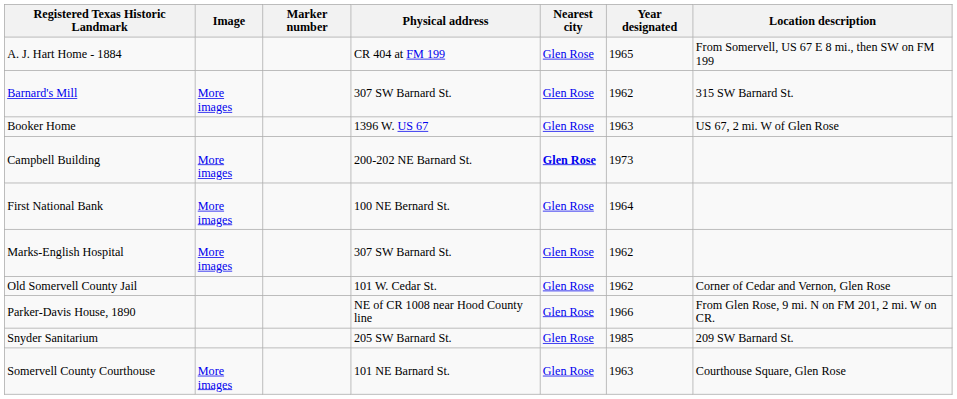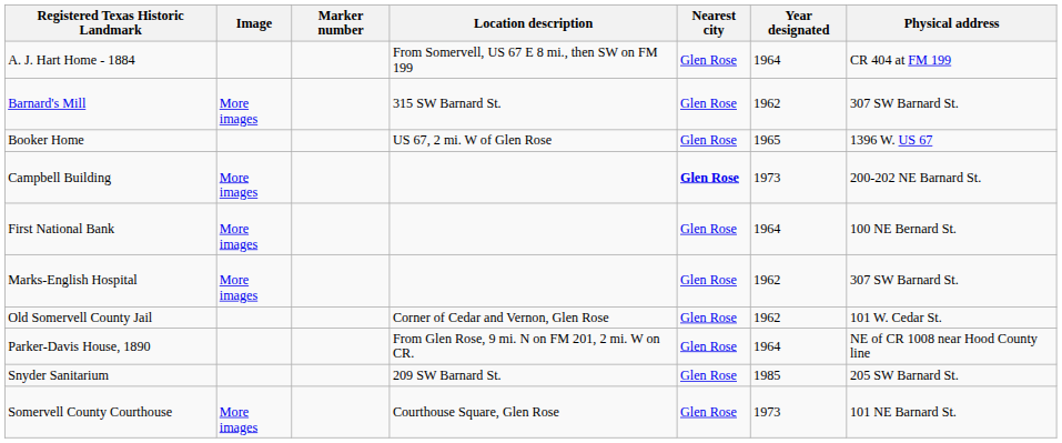columns swapped: Physical address <-> Location description
A. J. Hart Home - 1884 | Year designated: 1965 -> 1964
Booker Home | Year designated: 1963 -> 1965
Parker-Davis House, 1890 | Year designated: 1966 -> 1964
Somervell County Courthouse | Year designated: 1963 -> 1973
